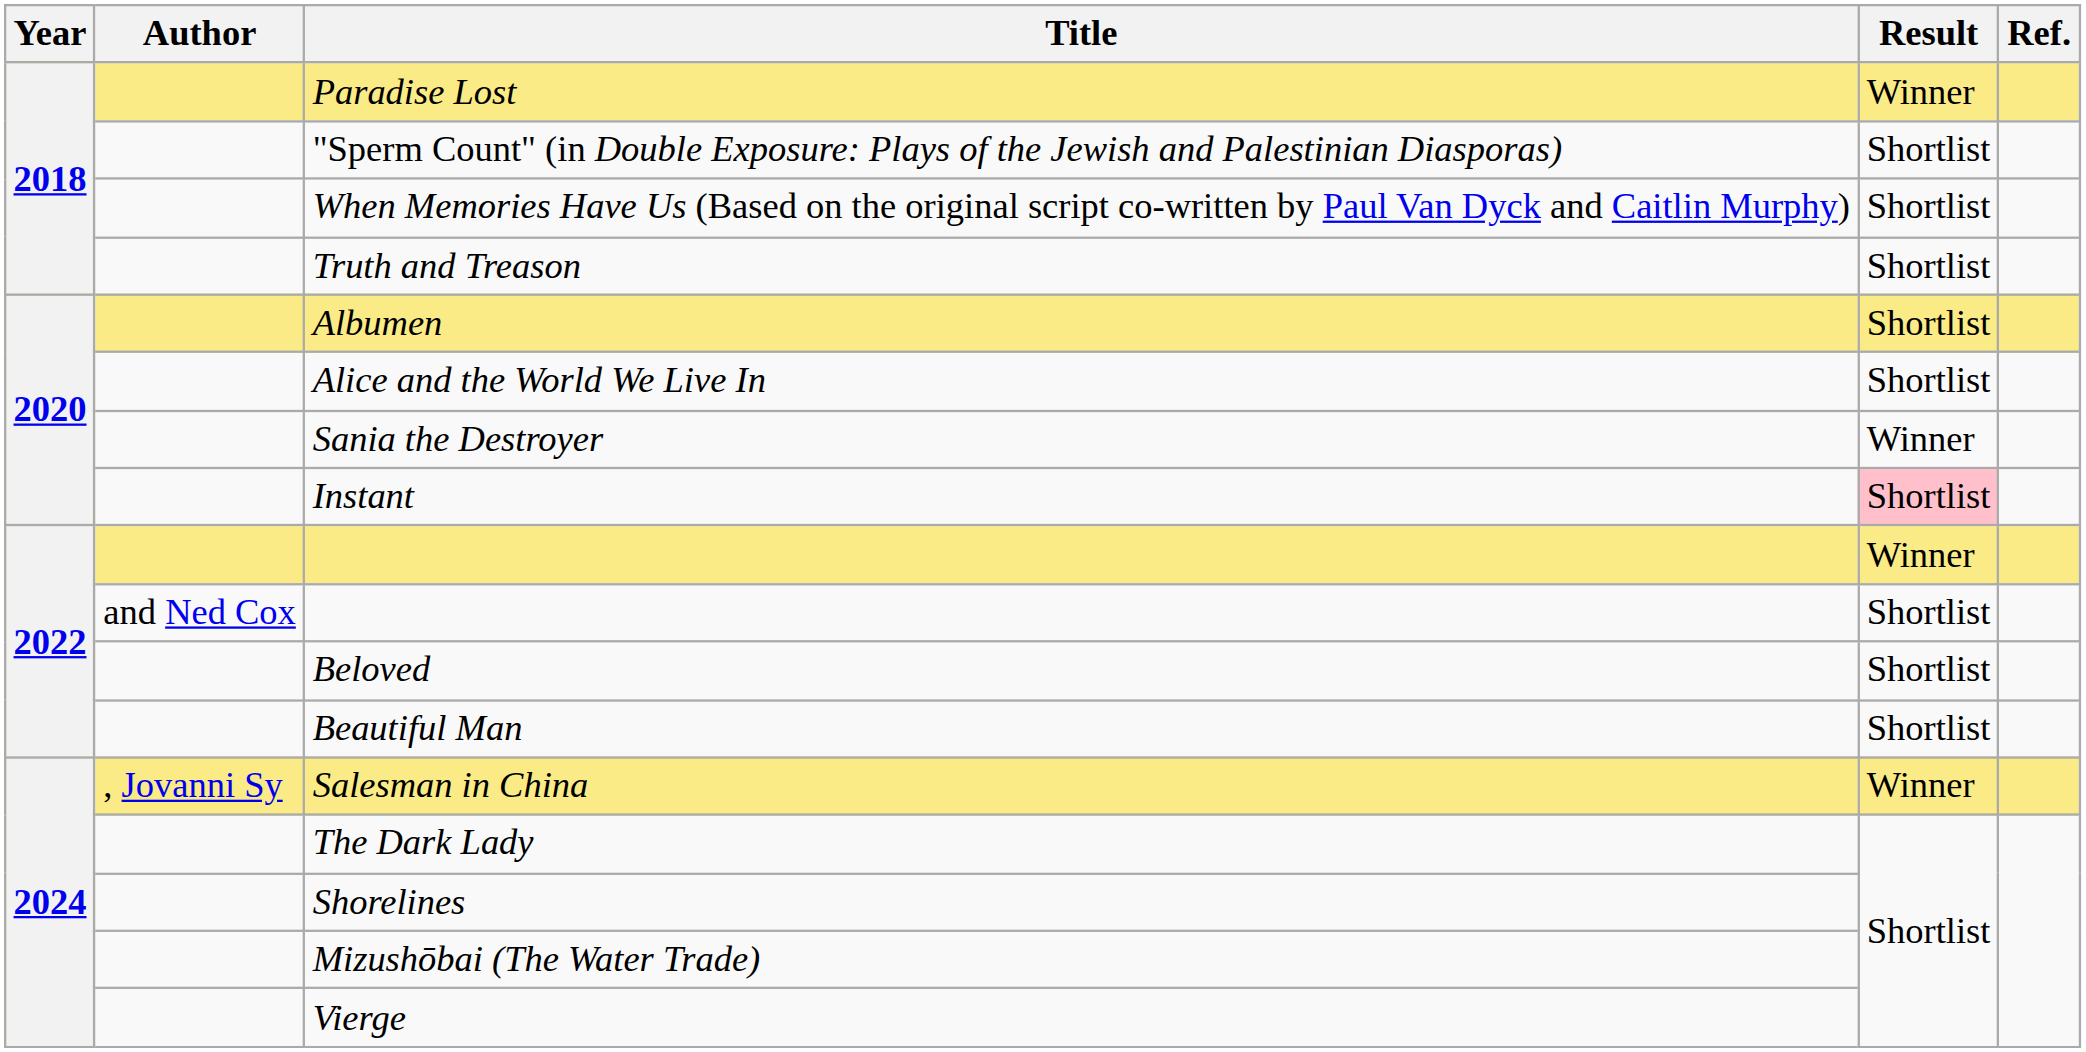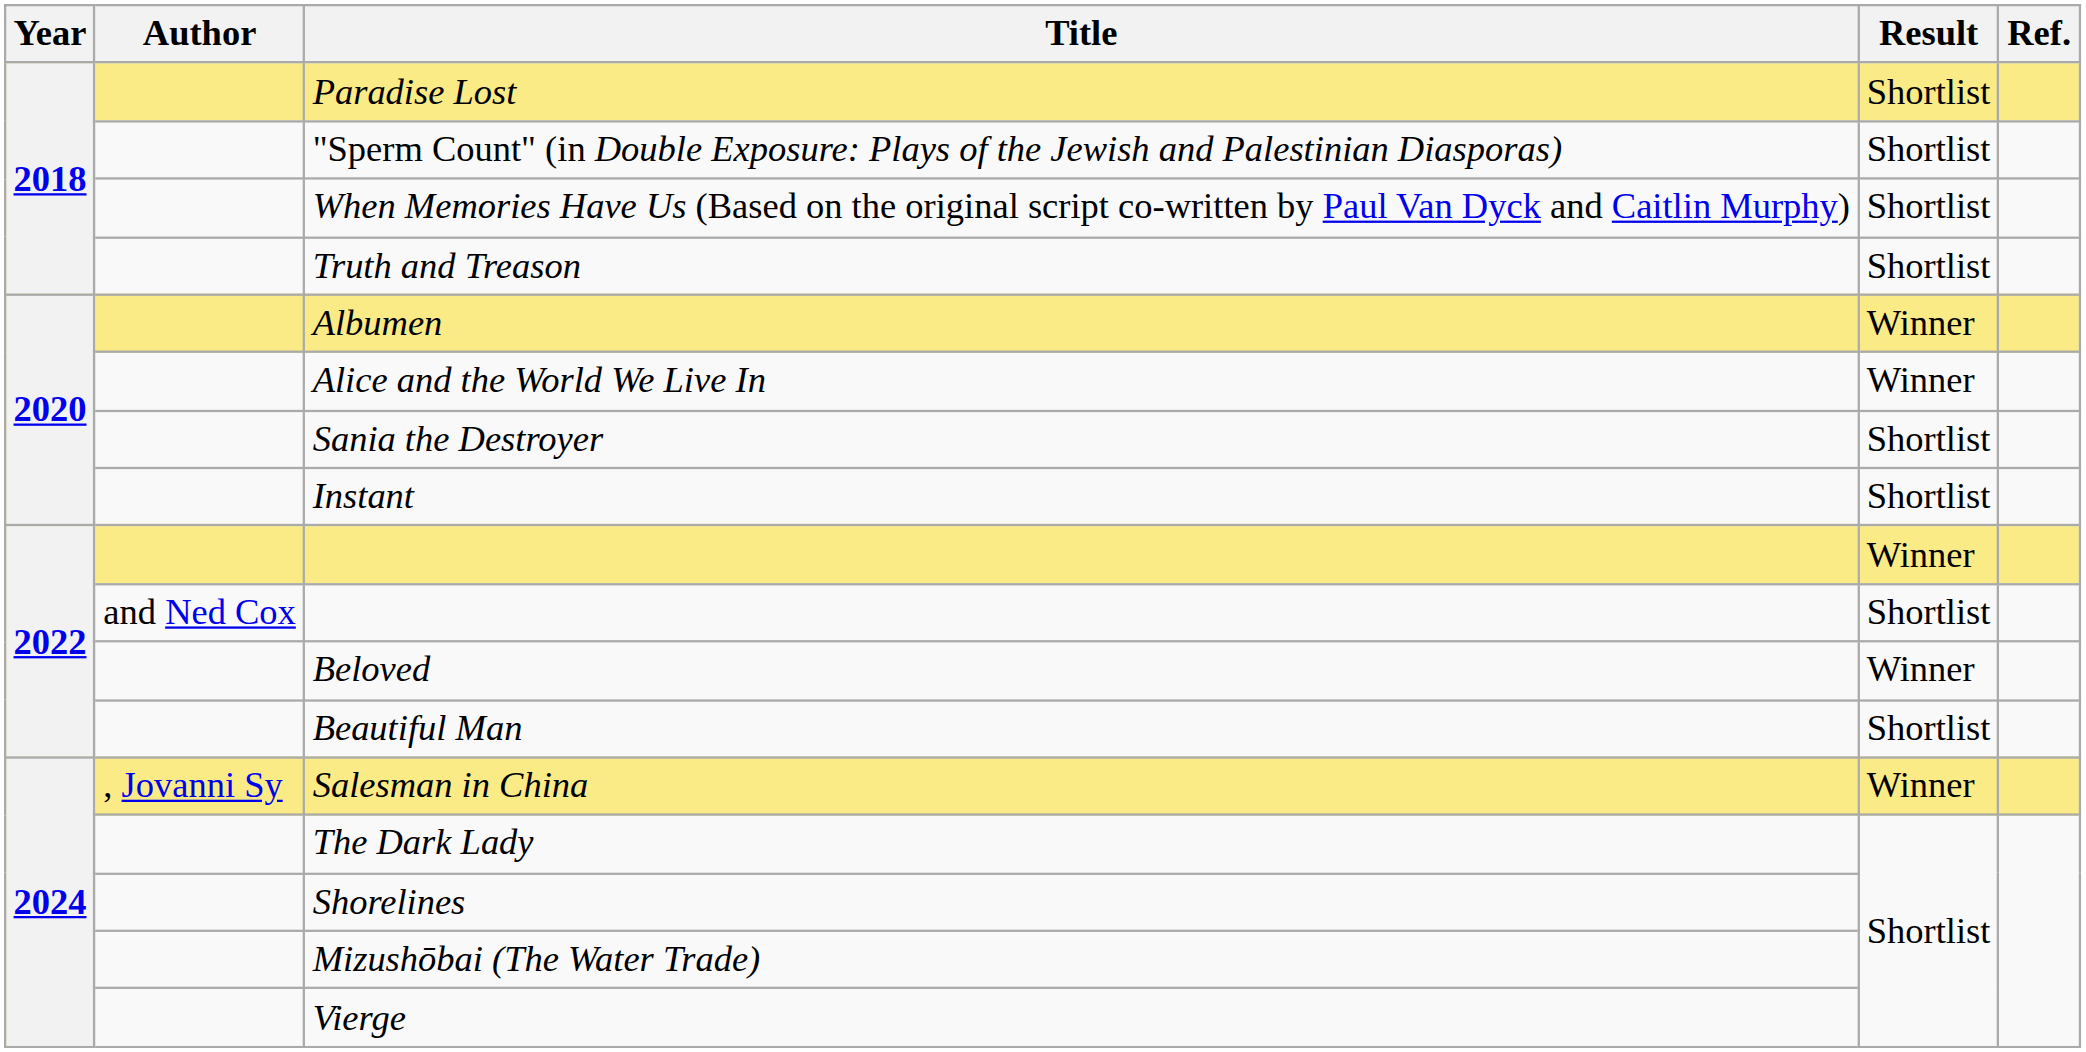Paradise Lost | Result: Winner -> Shortlist
Albumen | Result: Shortlist -> Winner
Alice and the World We Live In | Result: Shortlist -> Winner
Sania the Destroyer | Result: Winner -> Shortlist
Instant | Result: pink background -> no background
Beloved | Result: Shortlist -> Winner
